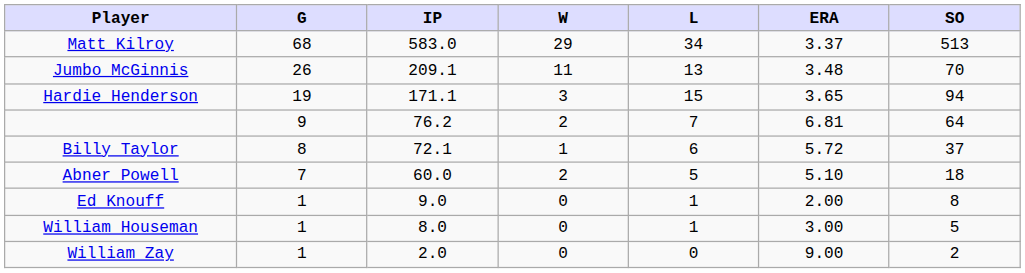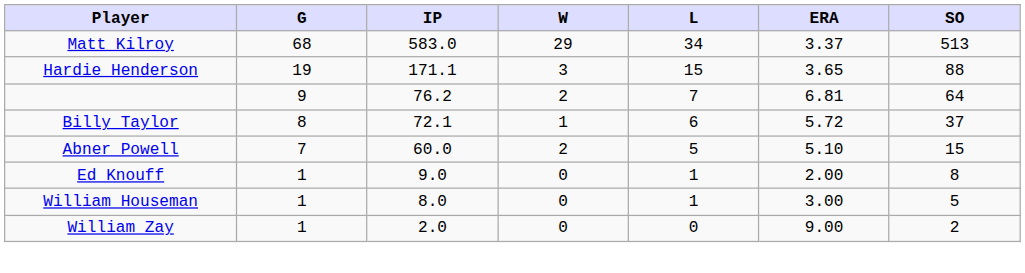- row: Jumbo McGinnis | 26 | 209.1 | 11 | 13 | 3.48 | 70
Hardie Henderson | SO: 94 -> 88
Abner Powell | SO: 18 -> 15
